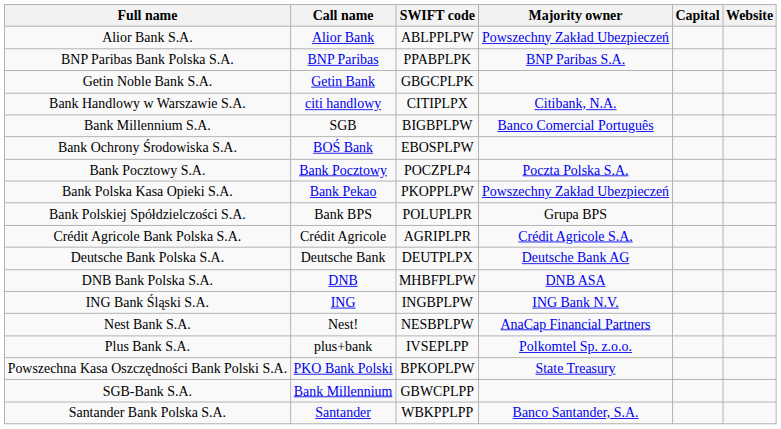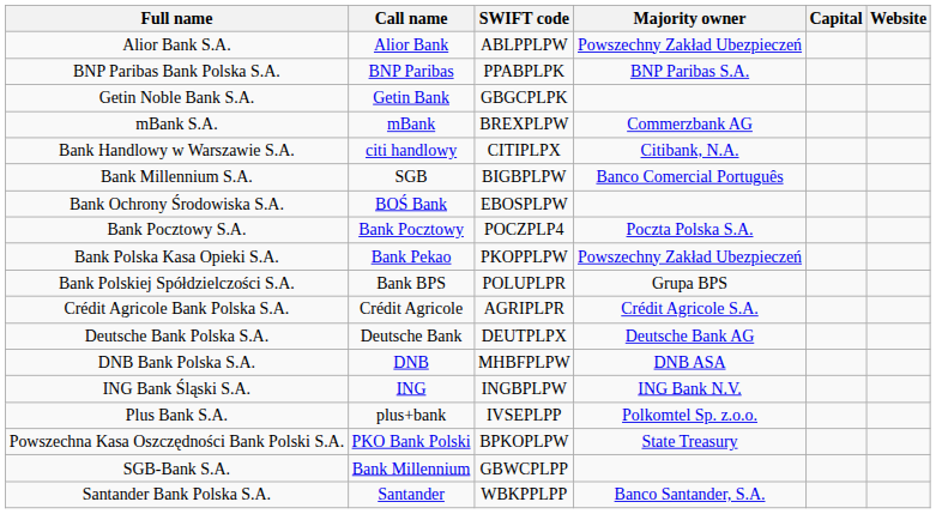+ row: mBank S.A. | mBank | BREXPLPW | Commerzbank AG
- row: Nest Bank S.A. | Nest! | NESBPLPW | AnaCap Financial Partners
